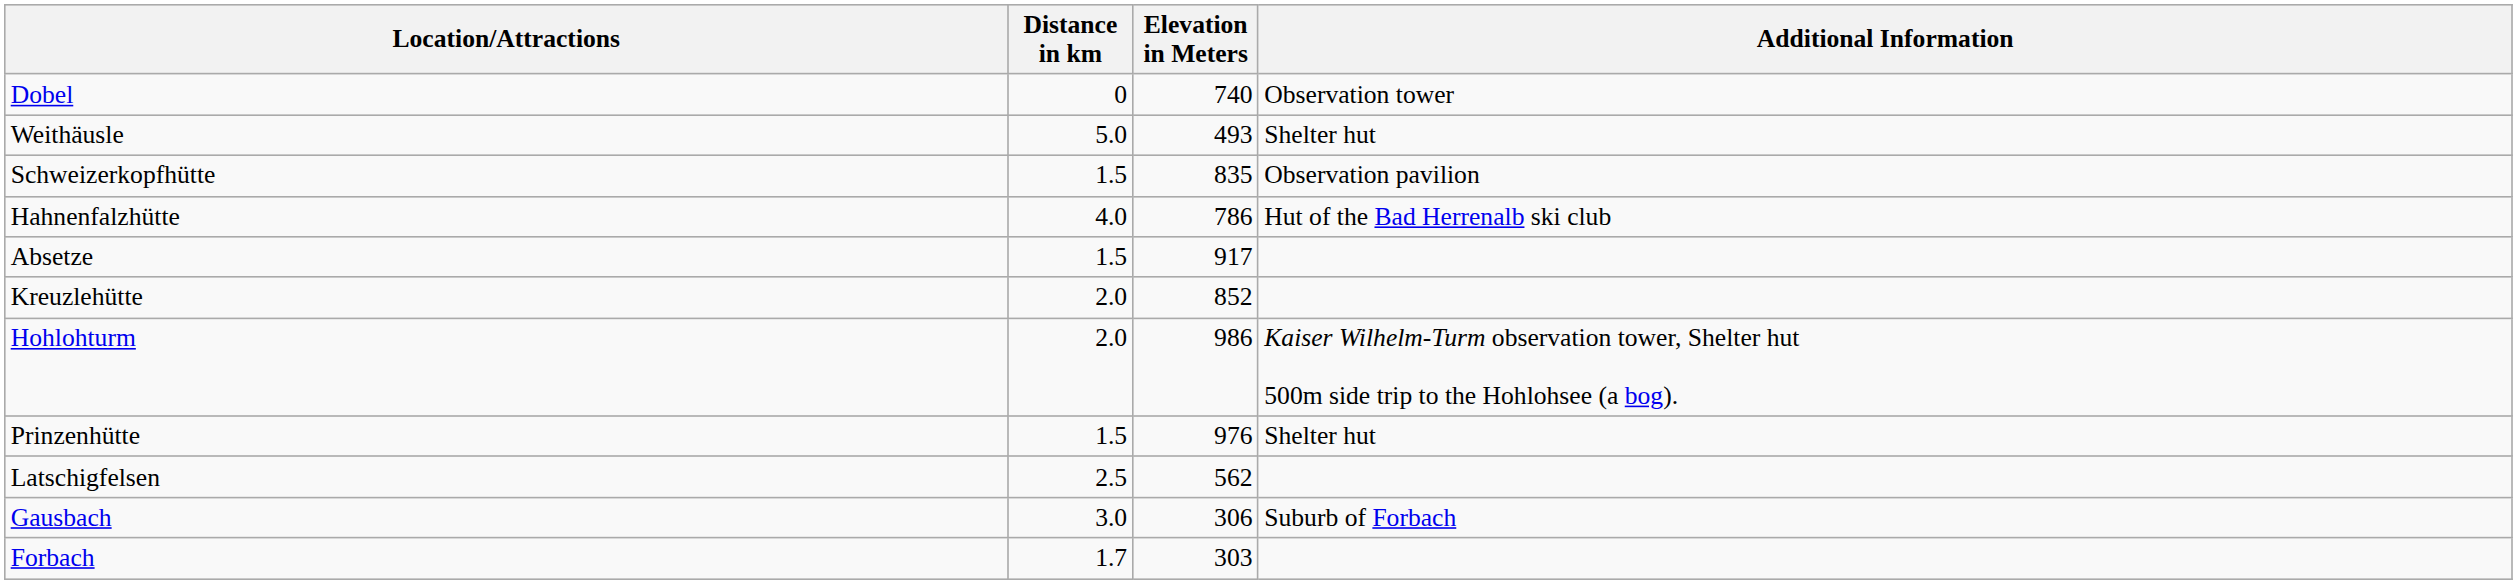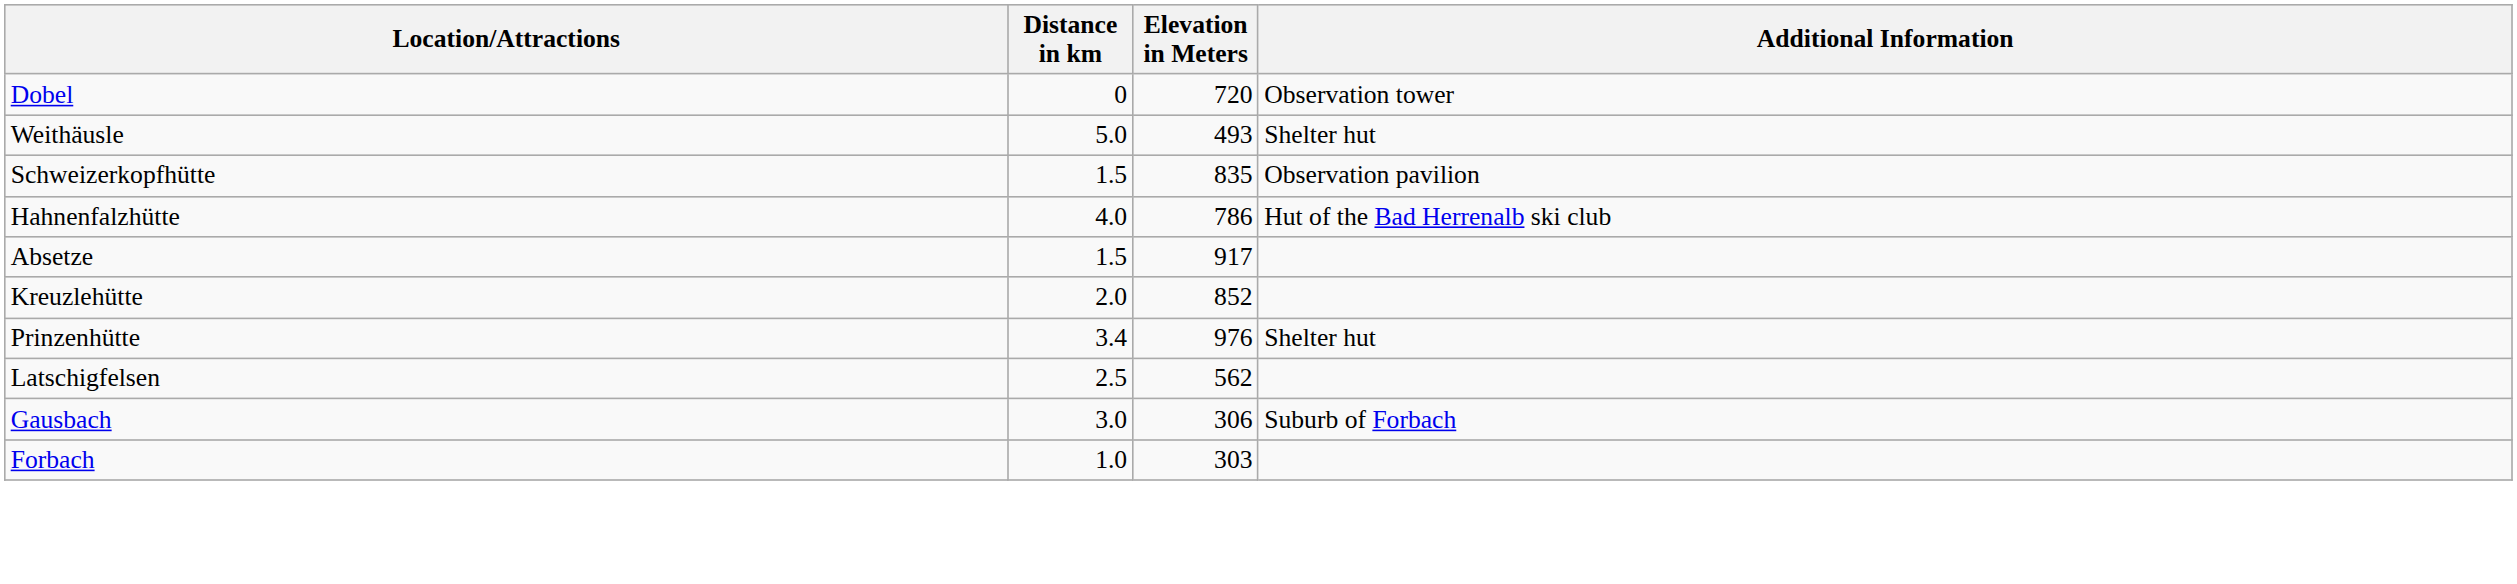Dobel | Elevation in Meters: 740 -> 720
- row: Hohlohturm | 2.0 | 986 | Kaiser Wilhelm-Turm observation tower, Shelter hut 500m side trip to the Hohlohsee (a bog).
Prinzenhütte | Distance in km: 1.5 -> 3.4
Forbach | Distance in km: 1.7 -> 1.0
